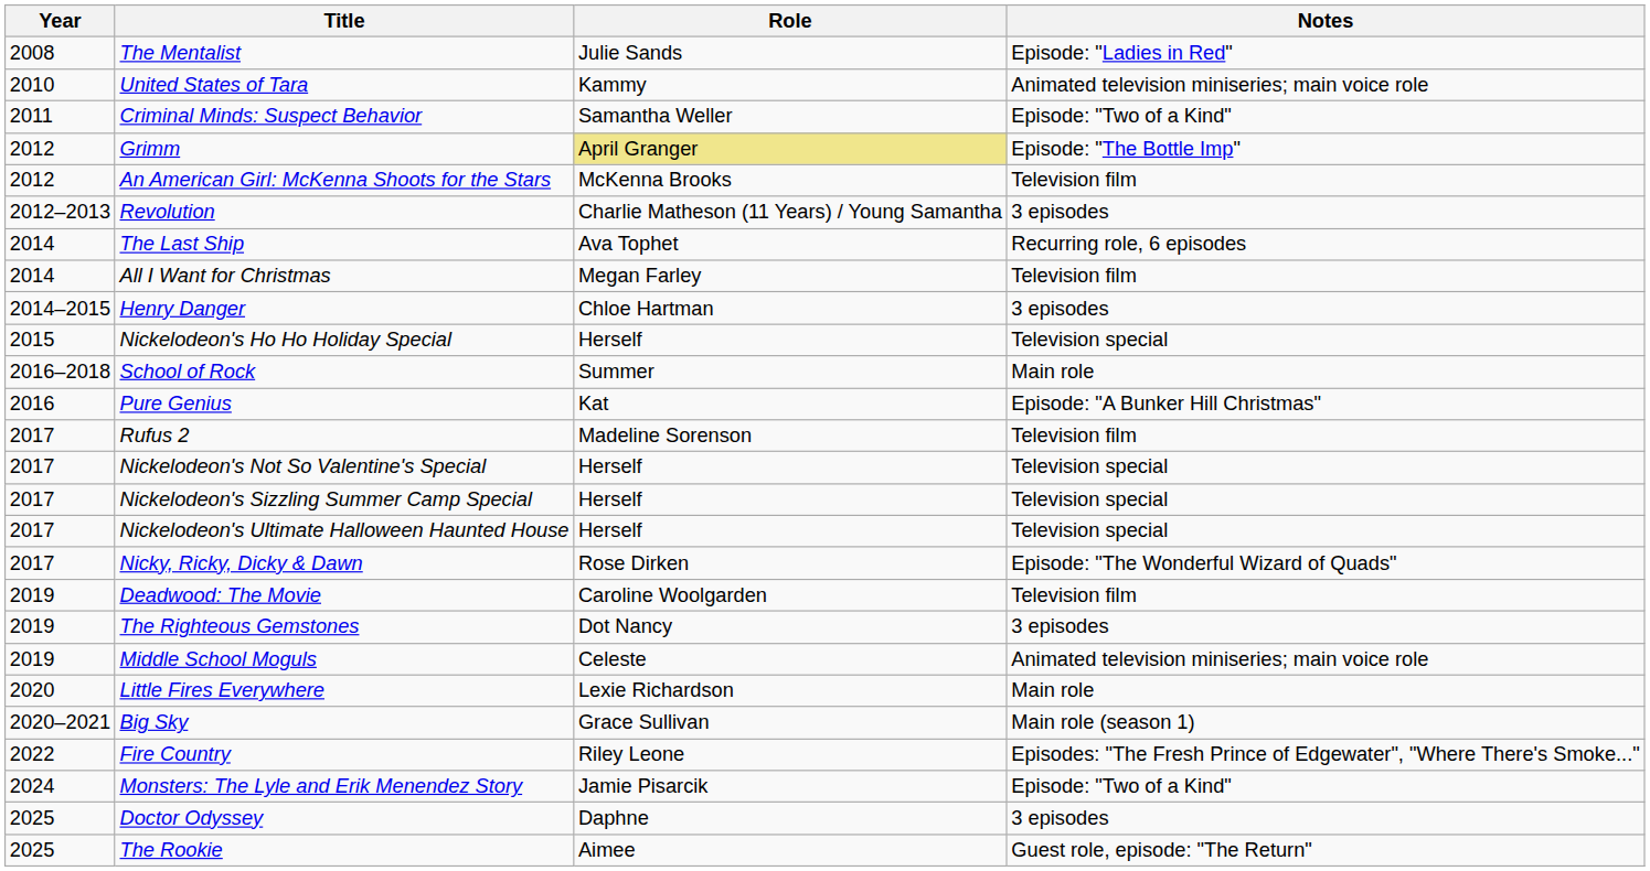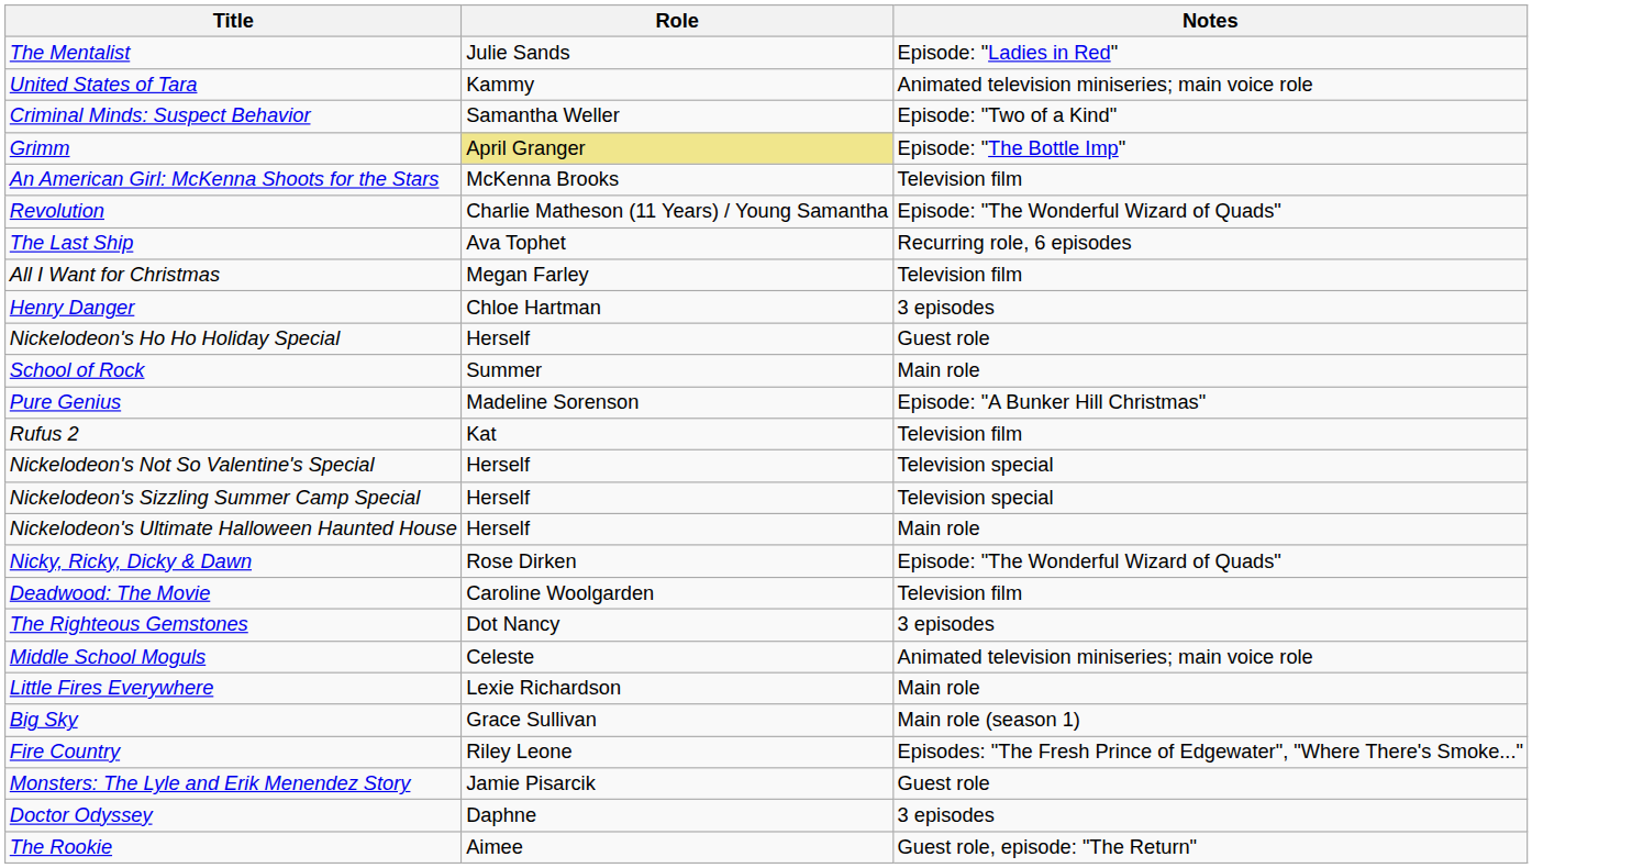- column: Year | 2008 | 2010 | 2011 | 2012 | 2012 | 2012–2013 | 2014 | 2014 | 2014–2015 | 2015 | 2016–2018 | 2016 | 2017 | 2017 | 2017 | 2017 | 2017 | 2019 | 2019 | 2019 | 2020 | 2020–2021 | 2022 | 2024 | 2025 | 2025
Revolution | Notes: 3 episodes -> Episode: "The Wonderful Wizard of Quads"
Nickelodeon's Ho Ho Holiday Special | Notes: Television special -> Guest role
Pure Genius | Role: Kat -> Madeline Sorenson
Rufus 2 | Role: Madeline Sorenson -> Kat
Nickelodeon's Ultimate Halloween Haunted House | Notes: Television special -> Main role
Monsters: The Lyle and Erik Menendez Story | Notes: Episode: "Two of a Kind" -> Guest role
